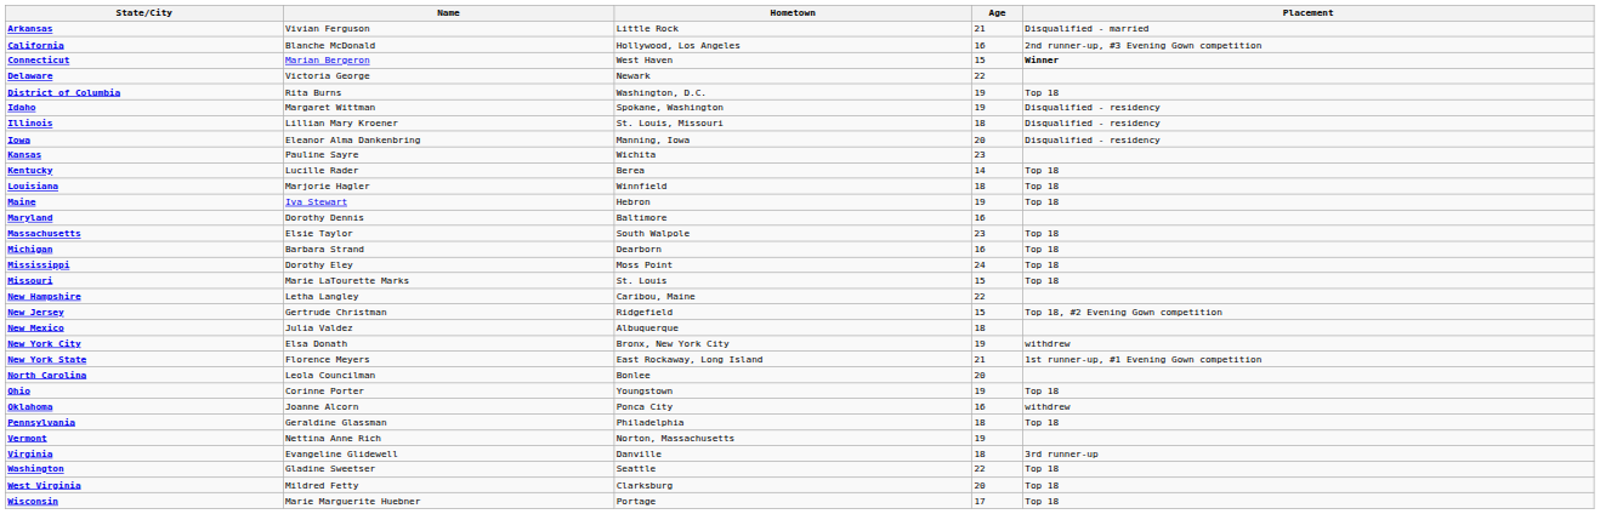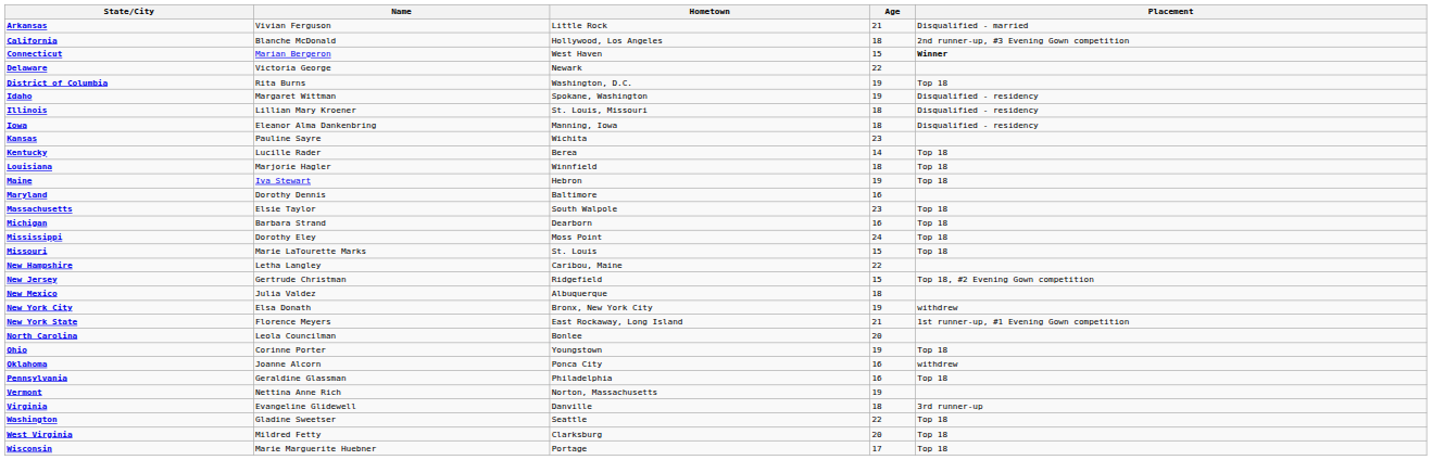California | Age: 16 -> 18
Iowa | Age: 20 -> 18
Pennsylvania | Age: 18 -> 16
